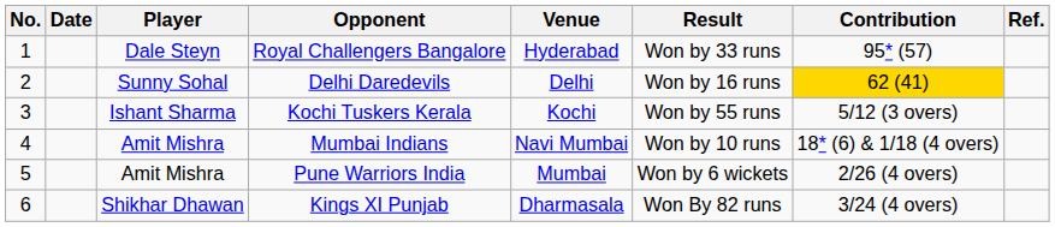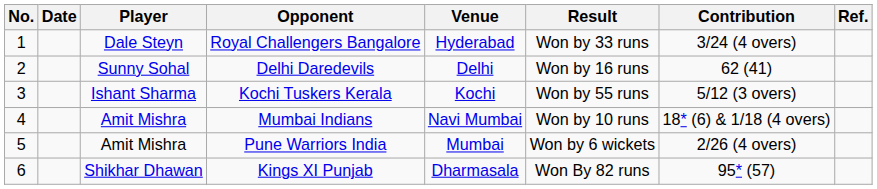Royal Challengers Bangalore | Contribution: 95* (57) -> 3/24 (4 overs)
Delhi Daredevils | Contribution: gold background -> no background
Kings XI Punjab | Contribution: 3/24 (4 overs) -> 95* (57)
